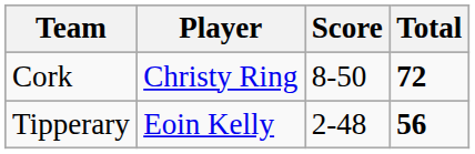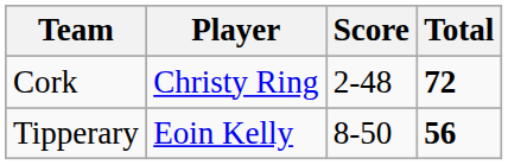Cork | Score: 8-50 -> 2-48
Tipperary | Score: 2-48 -> 8-50
